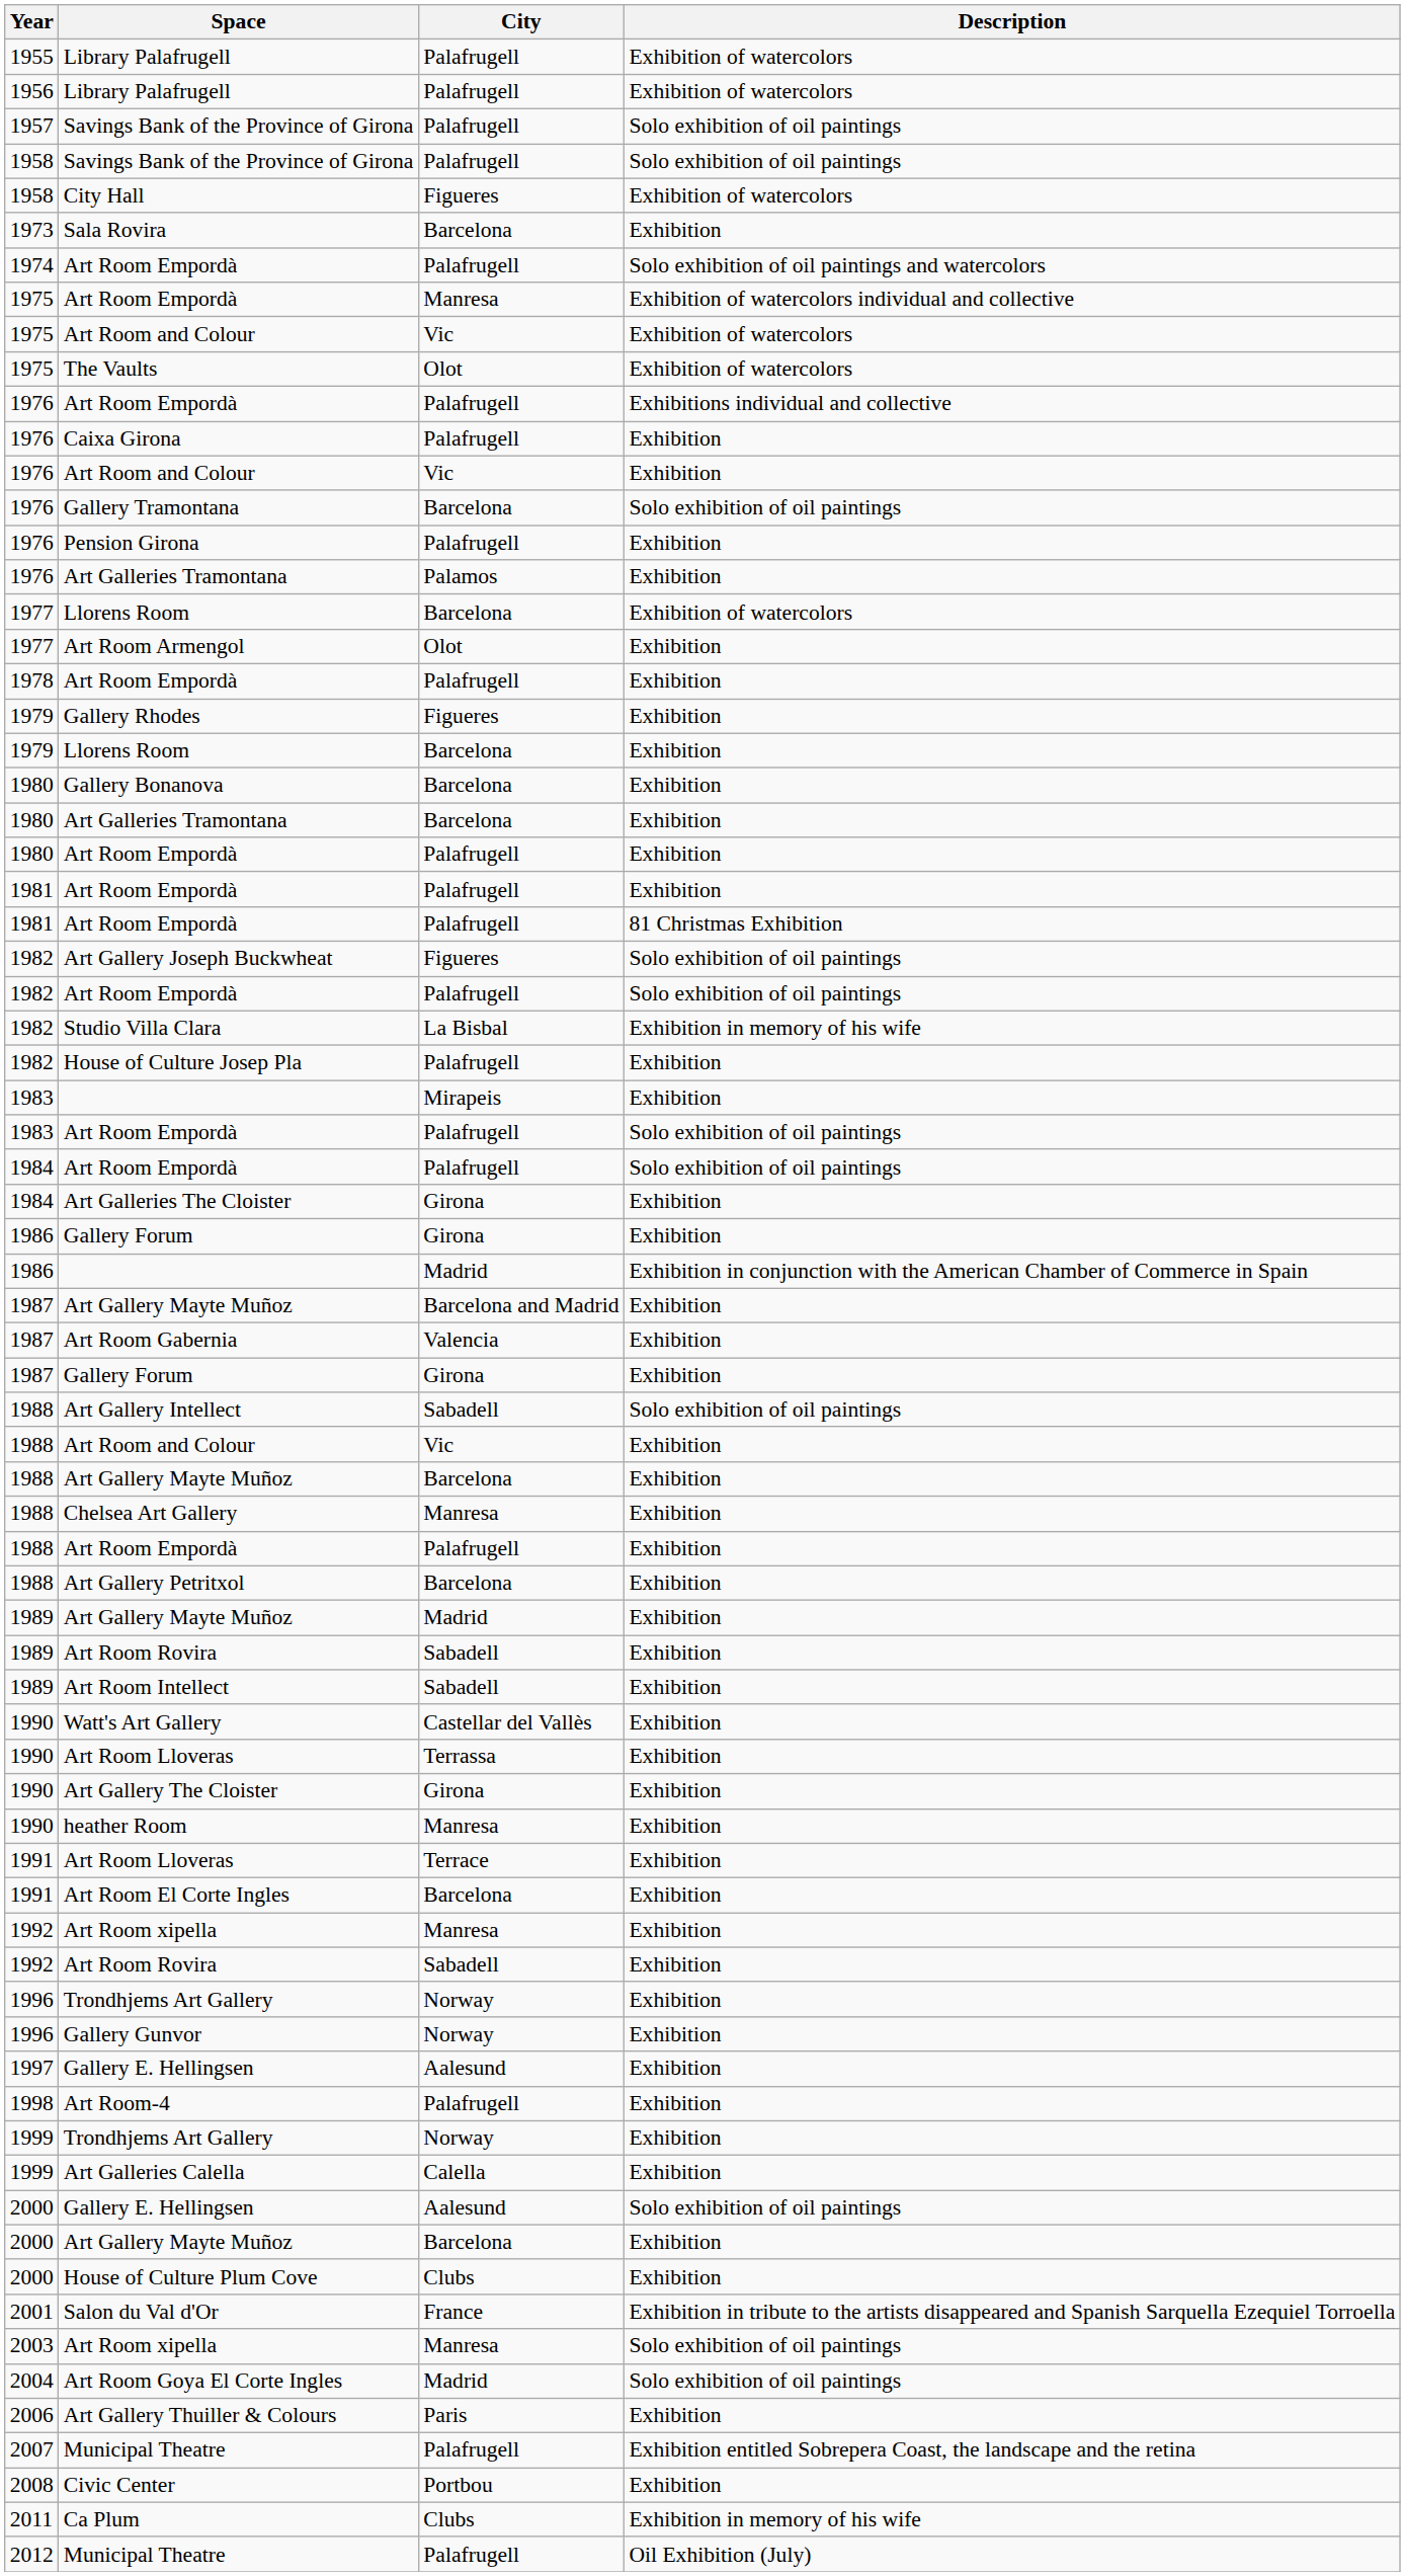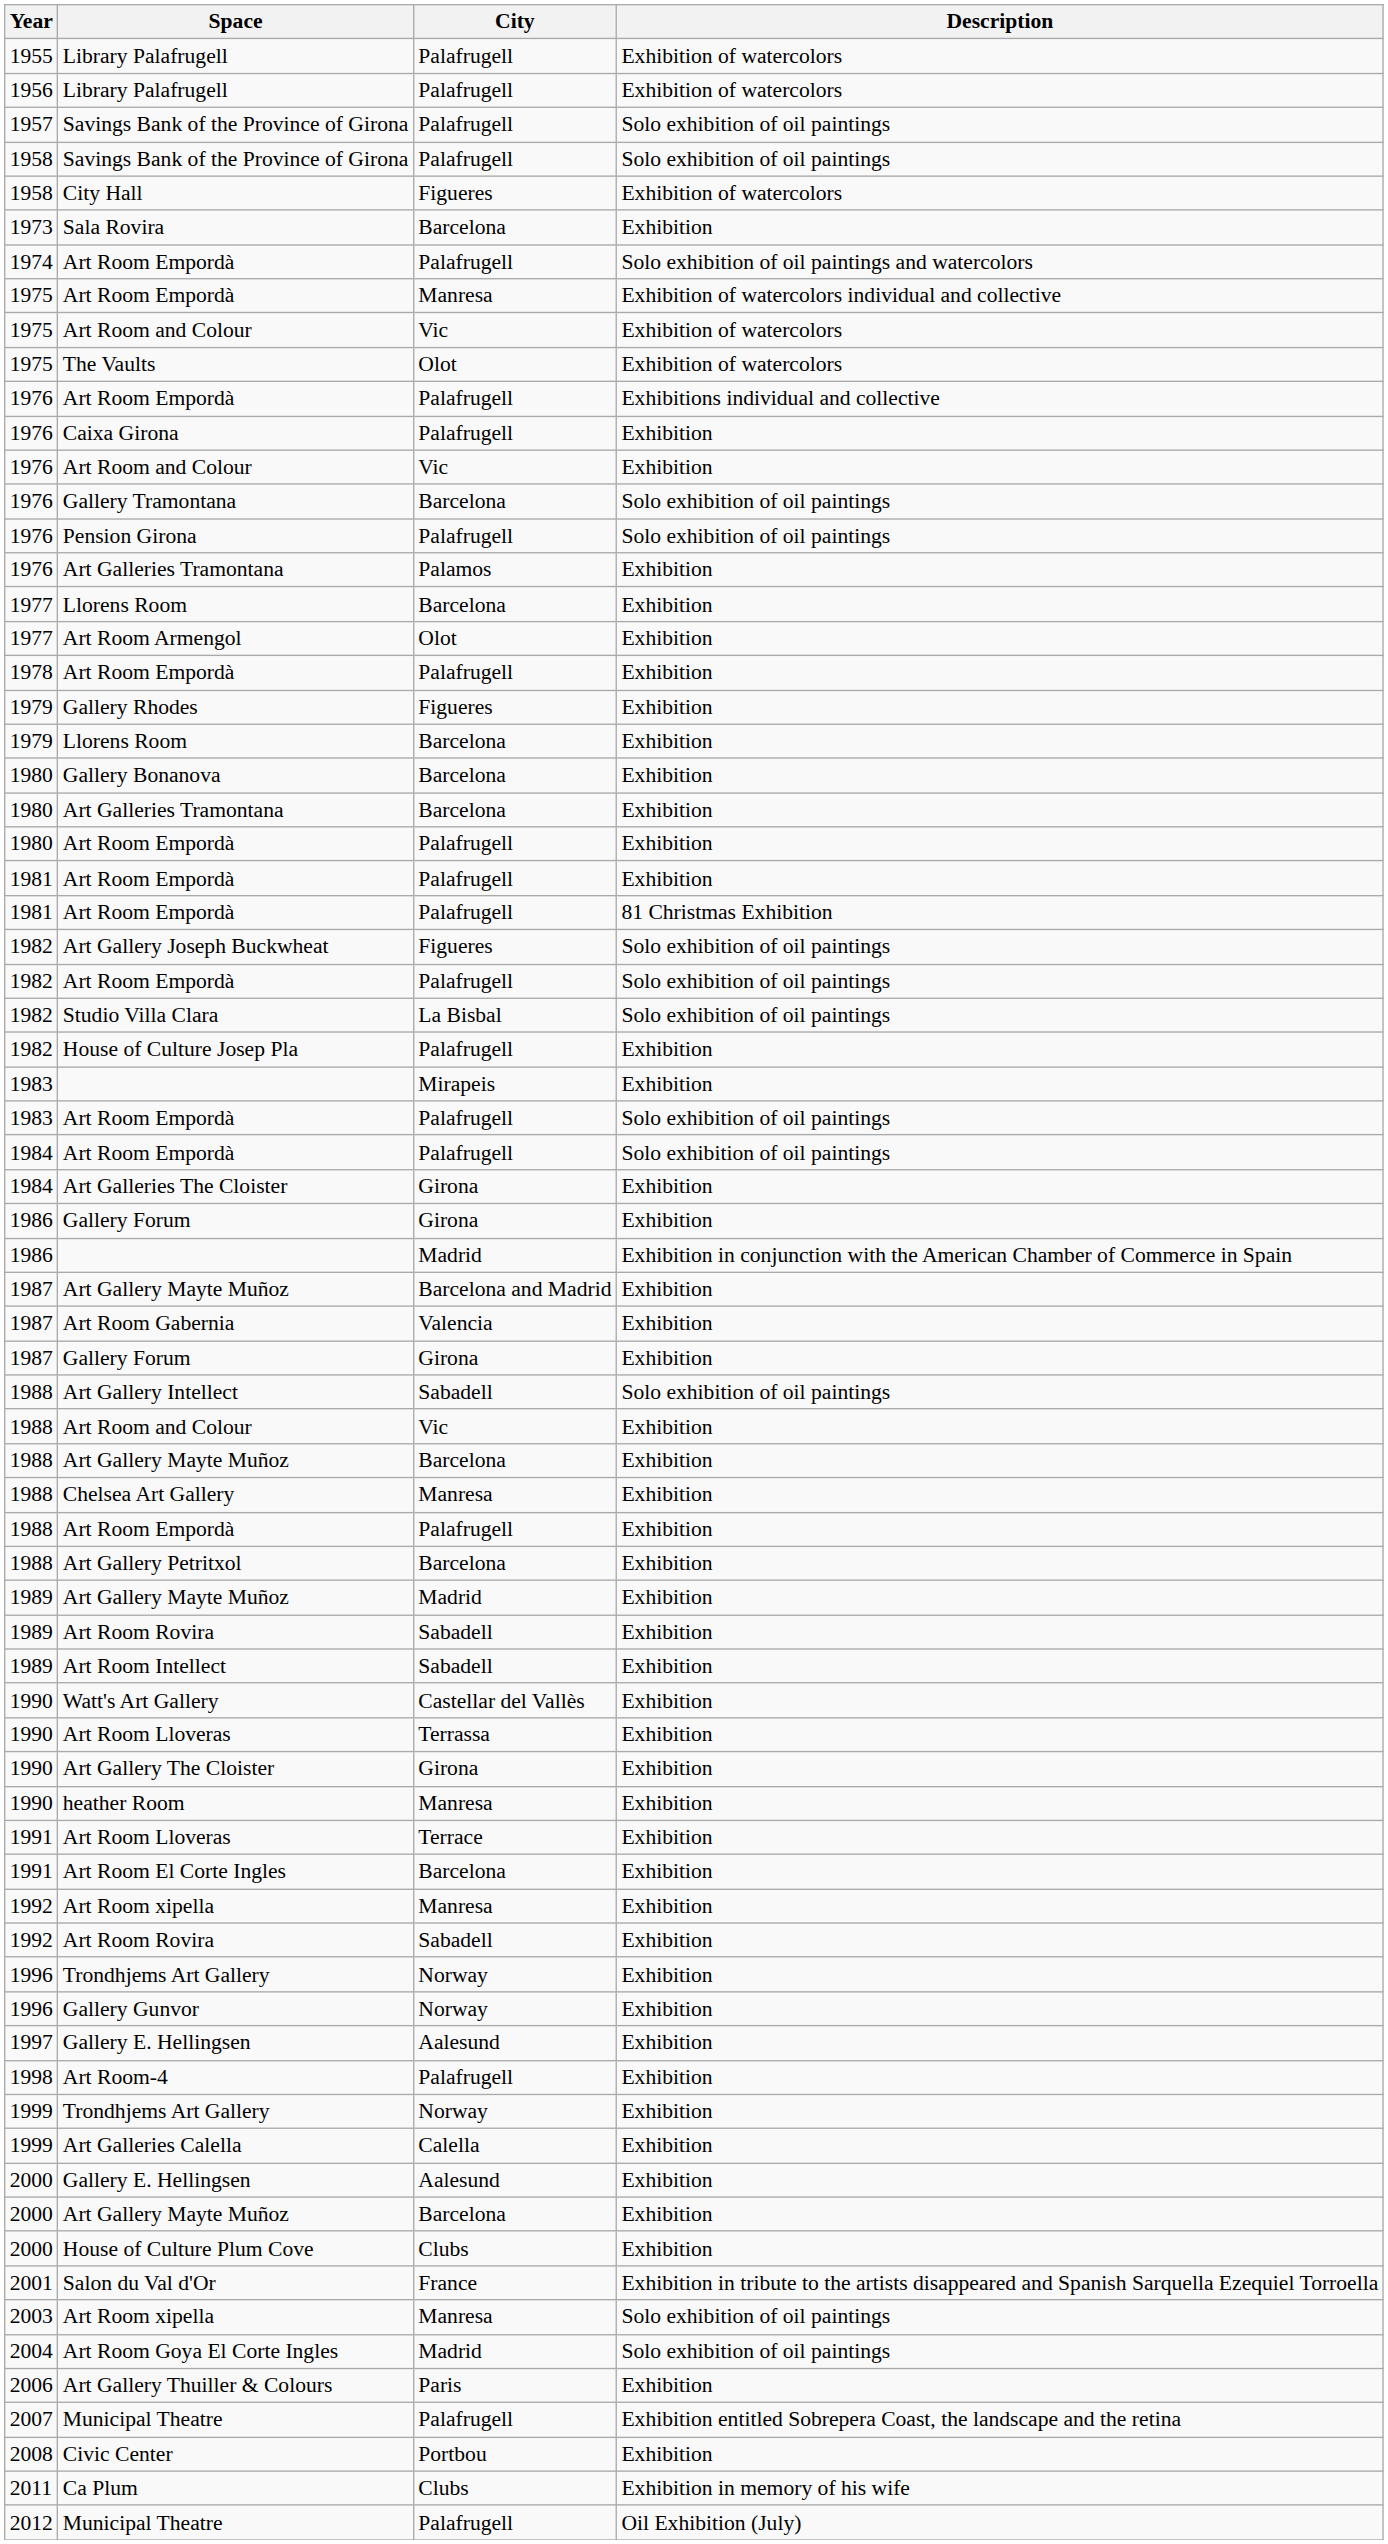Pension Girona | Description: Exhibition -> Solo exhibition of oil paintings
1977 / Llorens Room | Description: Exhibition of watercolors -> Exhibition
Studio Villa Clara | Description: Exhibition in memory of his wife -> Solo exhibition of oil paintings
2000 / Gallery E. Hellingsen | Description: Solo exhibition of oil paintings -> Exhibition
